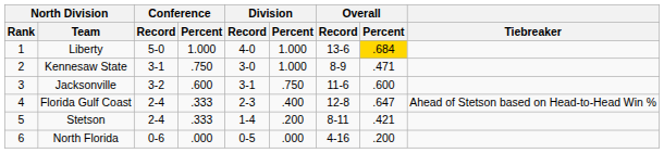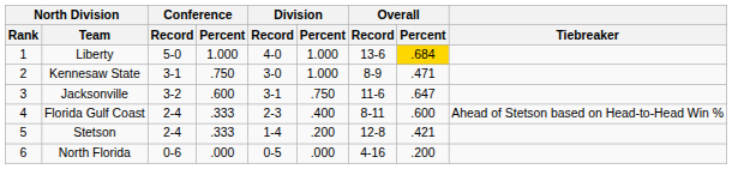Jacksonville | Overall / Percent: .600 -> .647
Florida Gulf Coast | Overall / Record: 12-8 -> 8-11
Florida Gulf Coast | Overall / Percent: .647 -> .600
Stetson | Overall / Record: 8-11 -> 12-8
